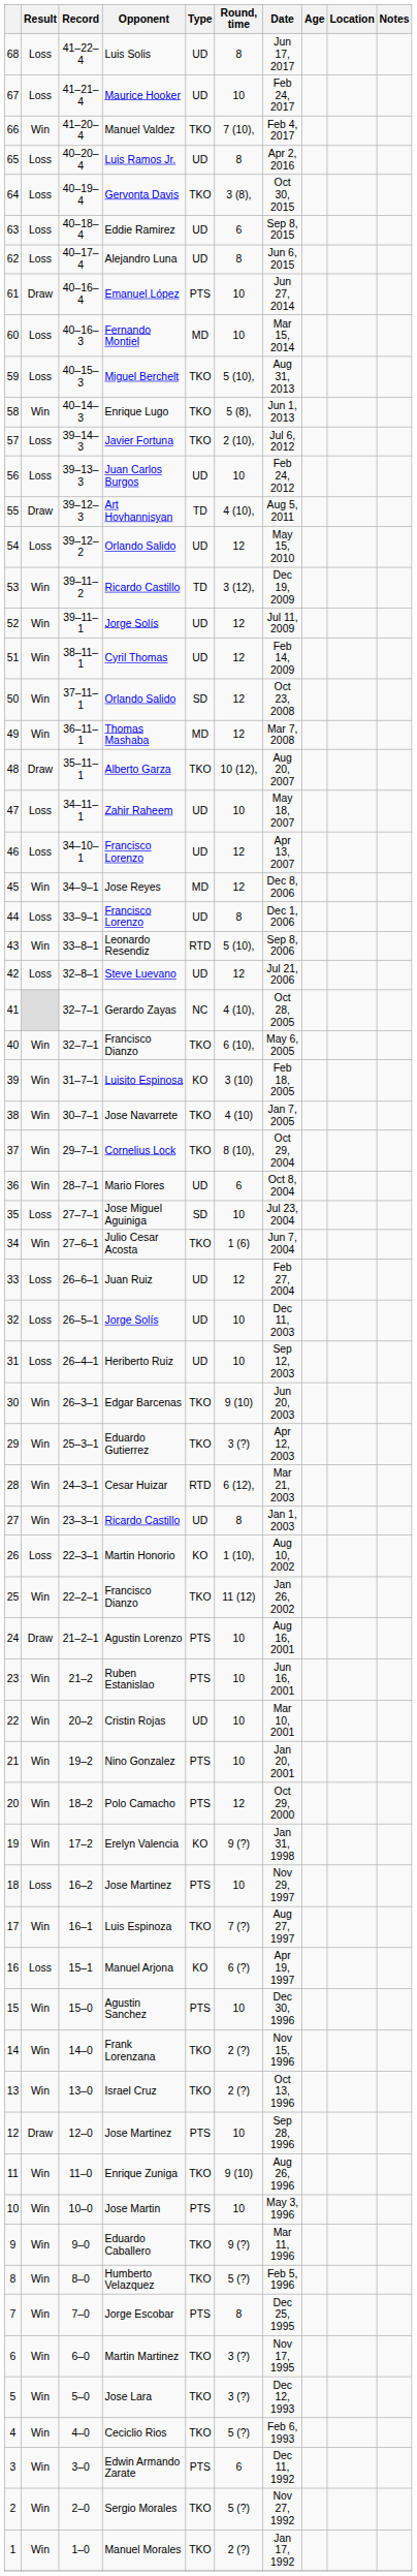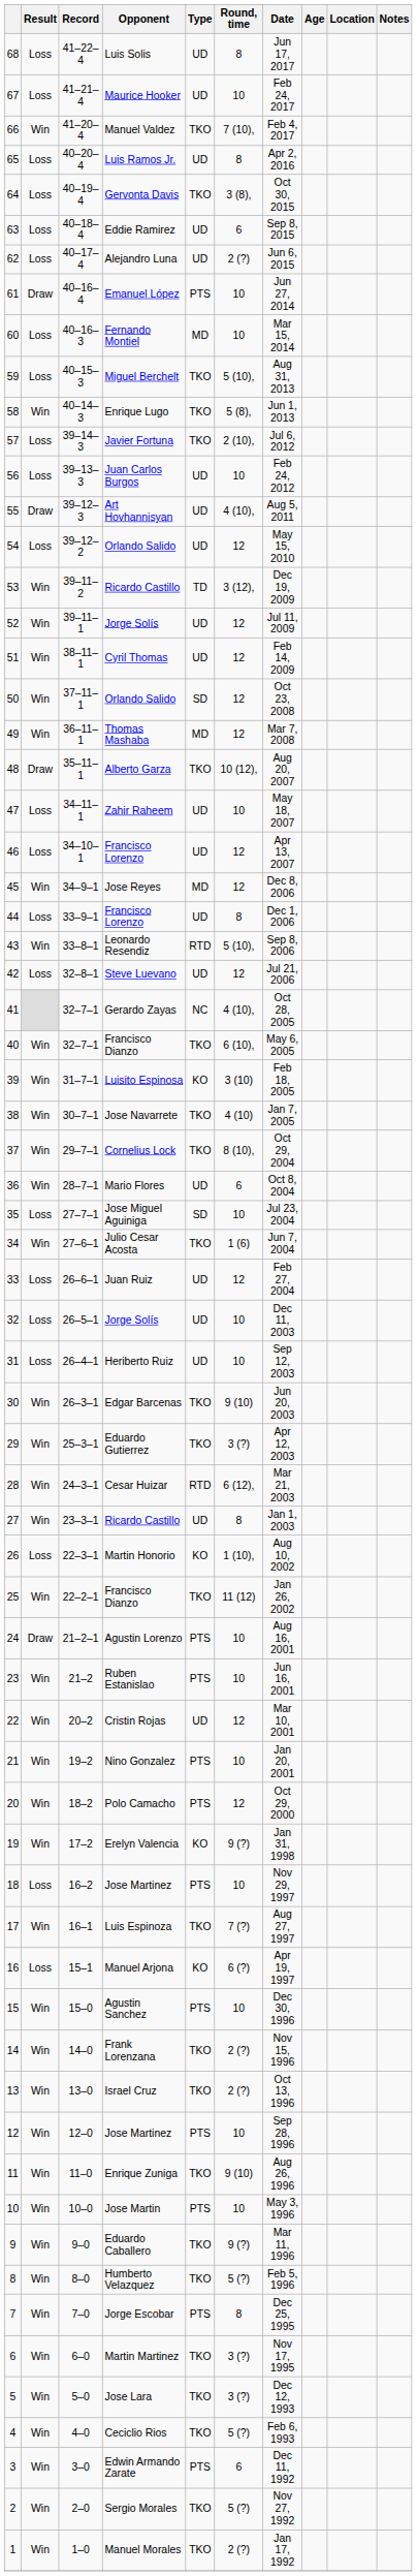Alejandro Luna | Round, time: 8 -> 2 (?)
Art Hovhannisyan | Type: TD -> UD
Cristin Rojas | Round, time: 10 -> 12
12 / Jose Martinez | Result: Draw -> Win
